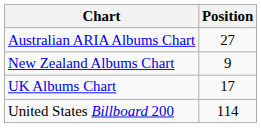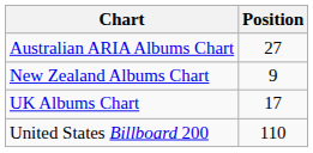United States Billboard 200 | Position: 114 -> 110
